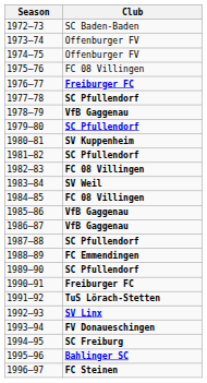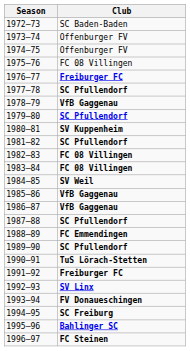1983–84 | Club: SV Weil -> FC 08 Villingen
1984–85 | Club: FC 08 Villingen -> SV Weil
1990–91 | Club: Freiburger FC -> TuS Lörach-Stetten
1991–92 | Club: TuS Lörach-Stetten -> Freiburger FC
